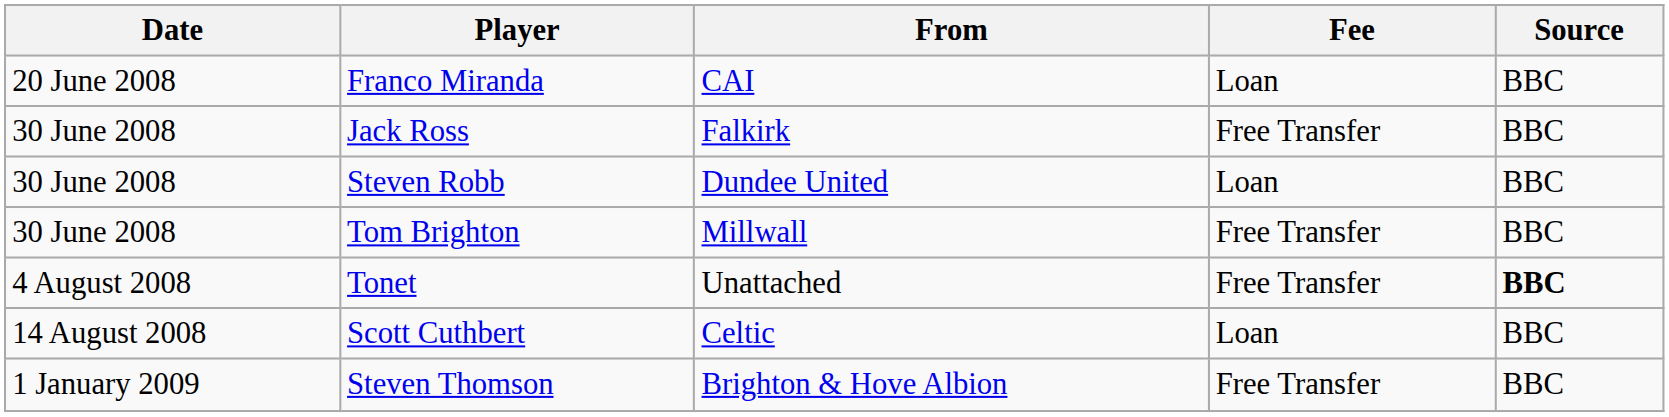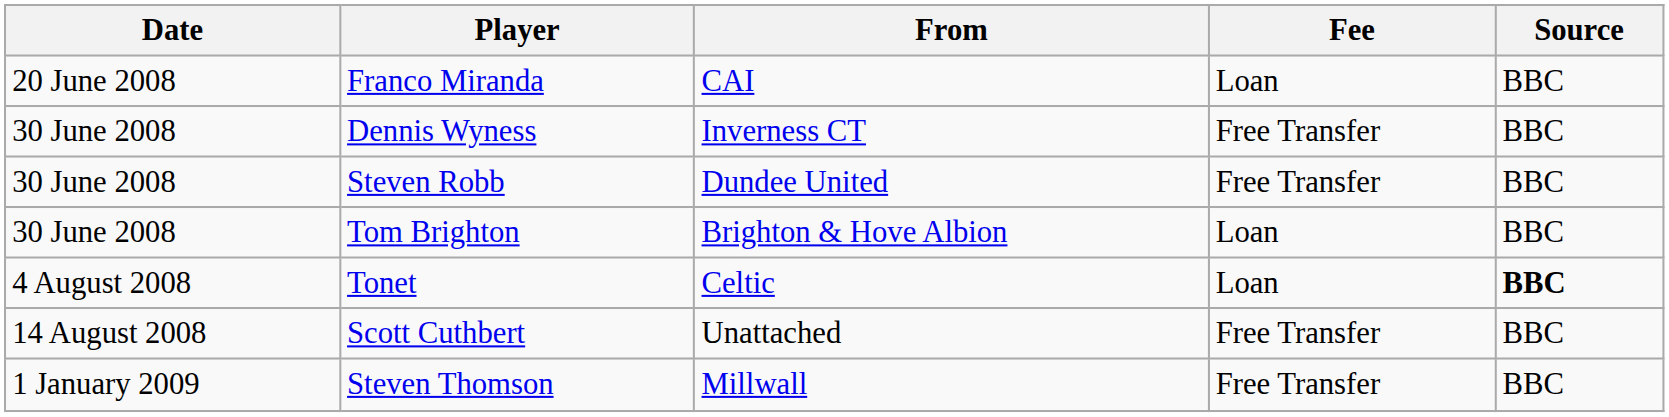+ row: 30 June 2008 | Dennis Wyness | Inverness CT | Free Transfer | BBC
- row: 30 June 2008 | Jack Ross | Falkirk | Free Transfer | BBC
Steven Robb | Fee: Loan -> Free Transfer
Tom Brighton | From: Millwall -> Brighton & Hove Albion
Tom Brighton | Fee: Free Transfer -> Loan
Tonet | From: Unattached -> Celtic
Tonet | Fee: Free Transfer -> Loan
Scott Cuthbert | From: Celtic -> Unattached
Scott Cuthbert | Fee: Loan -> Free Transfer
Steven Thomson | From: Brighton & Hove Albion -> Millwall
